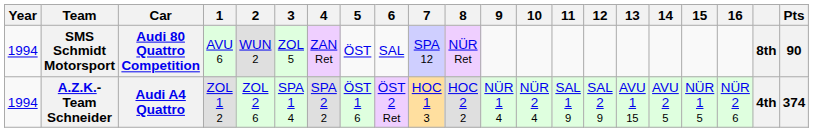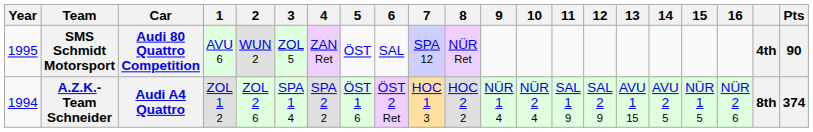SMS Schmidt Motorsport | Year: 1994 -> 1995
SMS Schmidt Motorsport | column 20: 8th -> 4th
A.Z.K.-Team Schneider | column 20: 4th -> 8th
